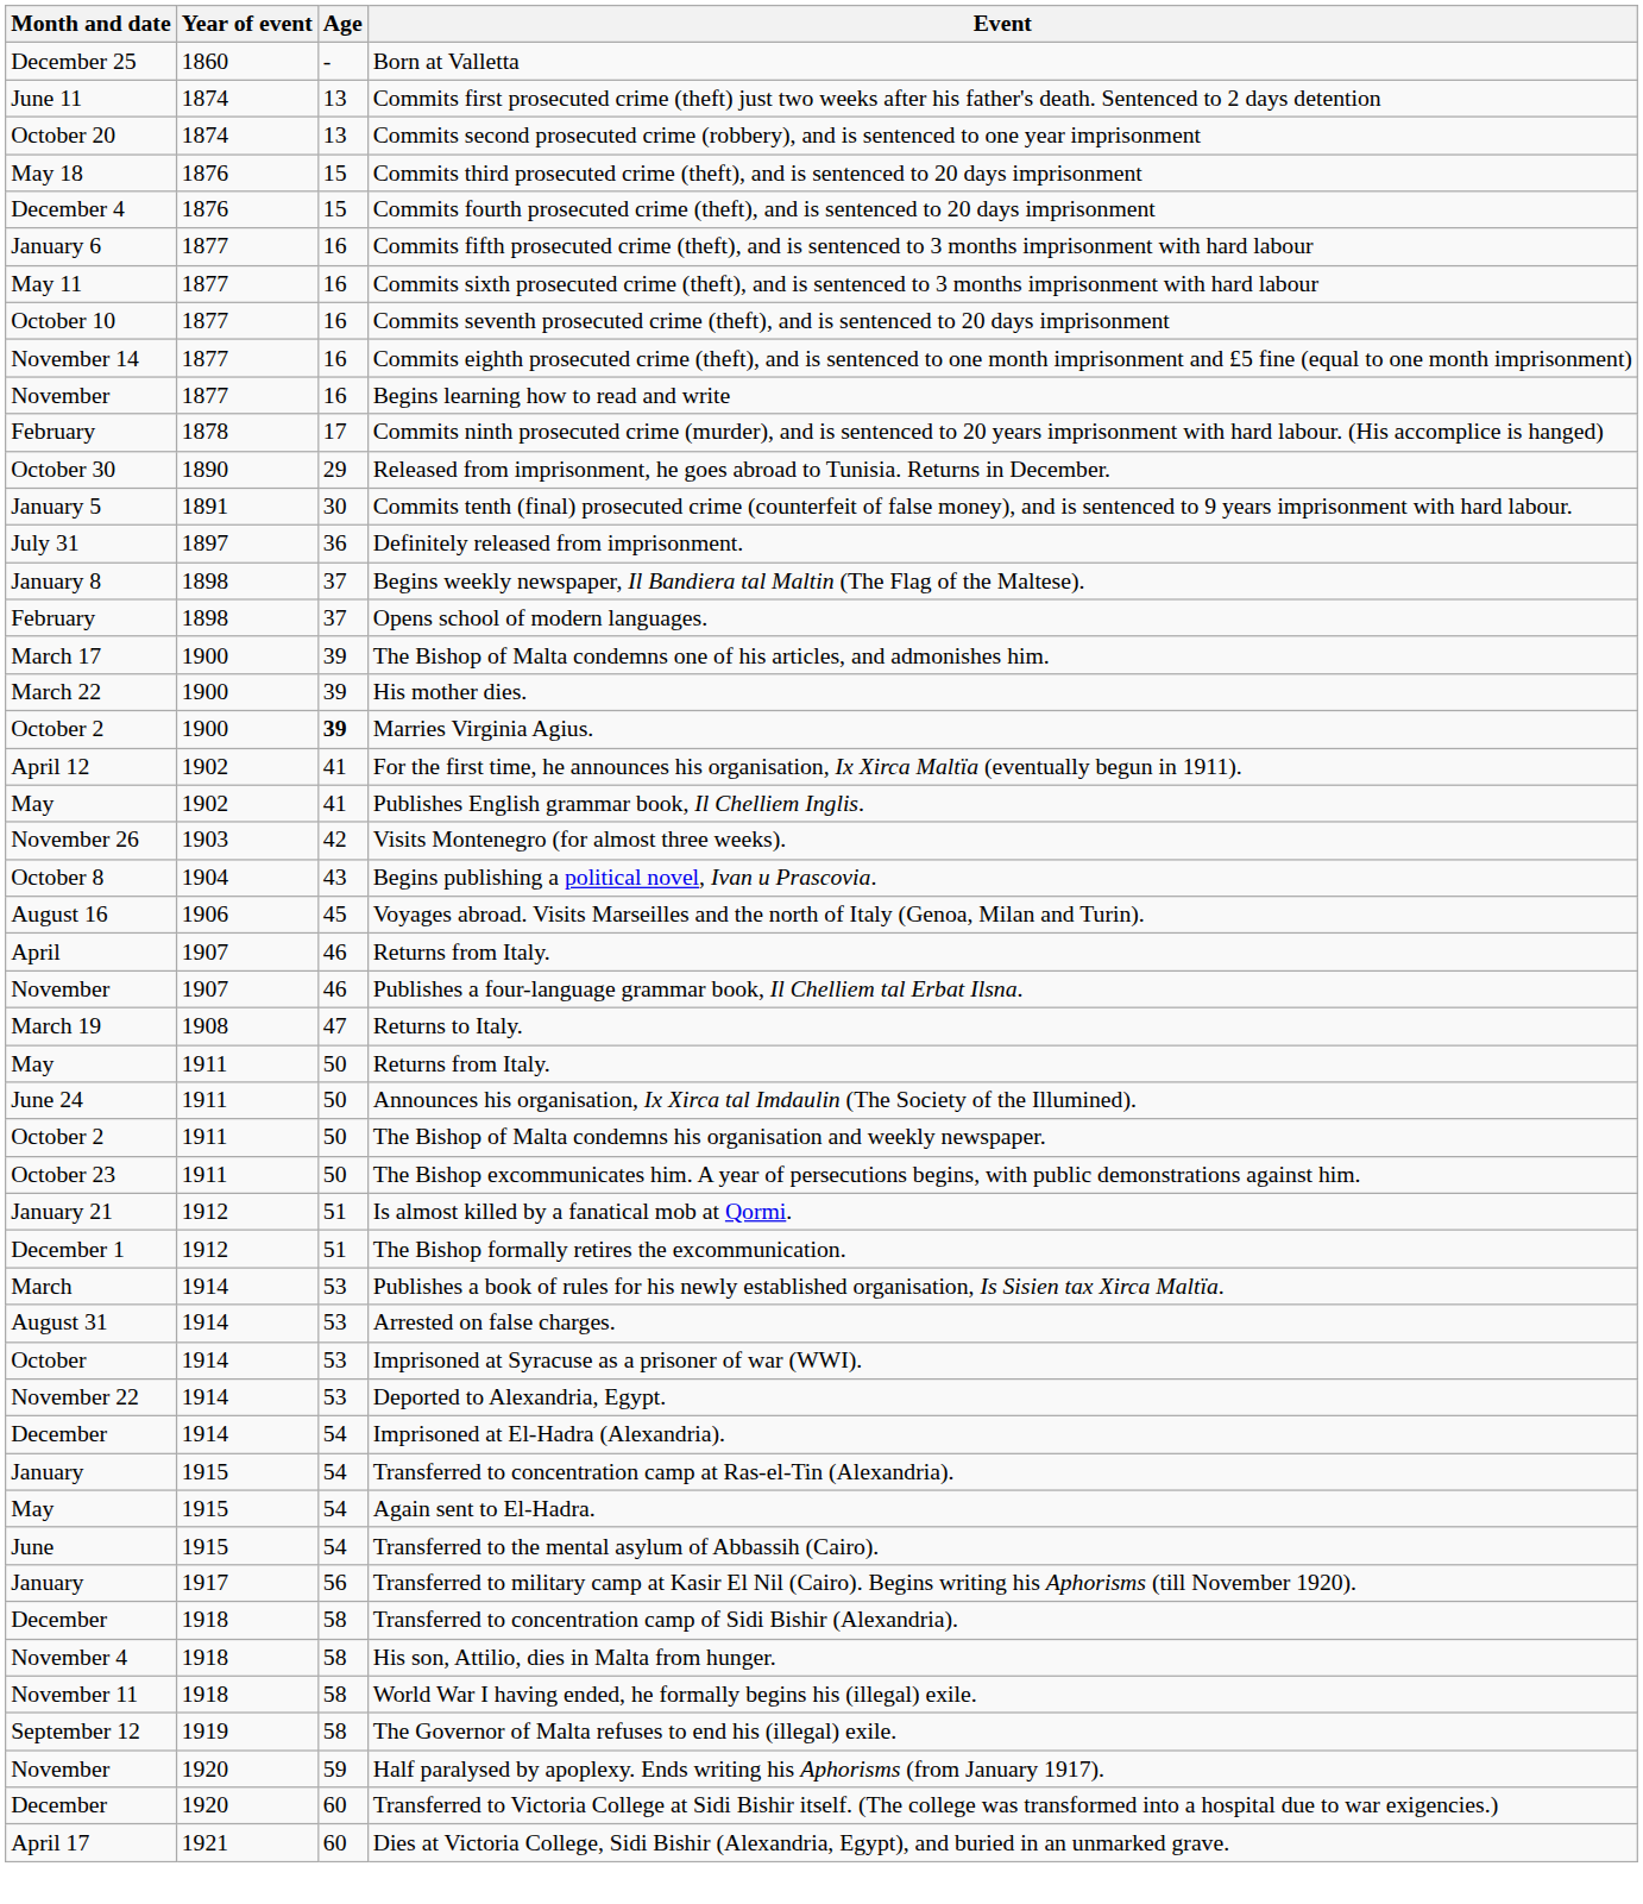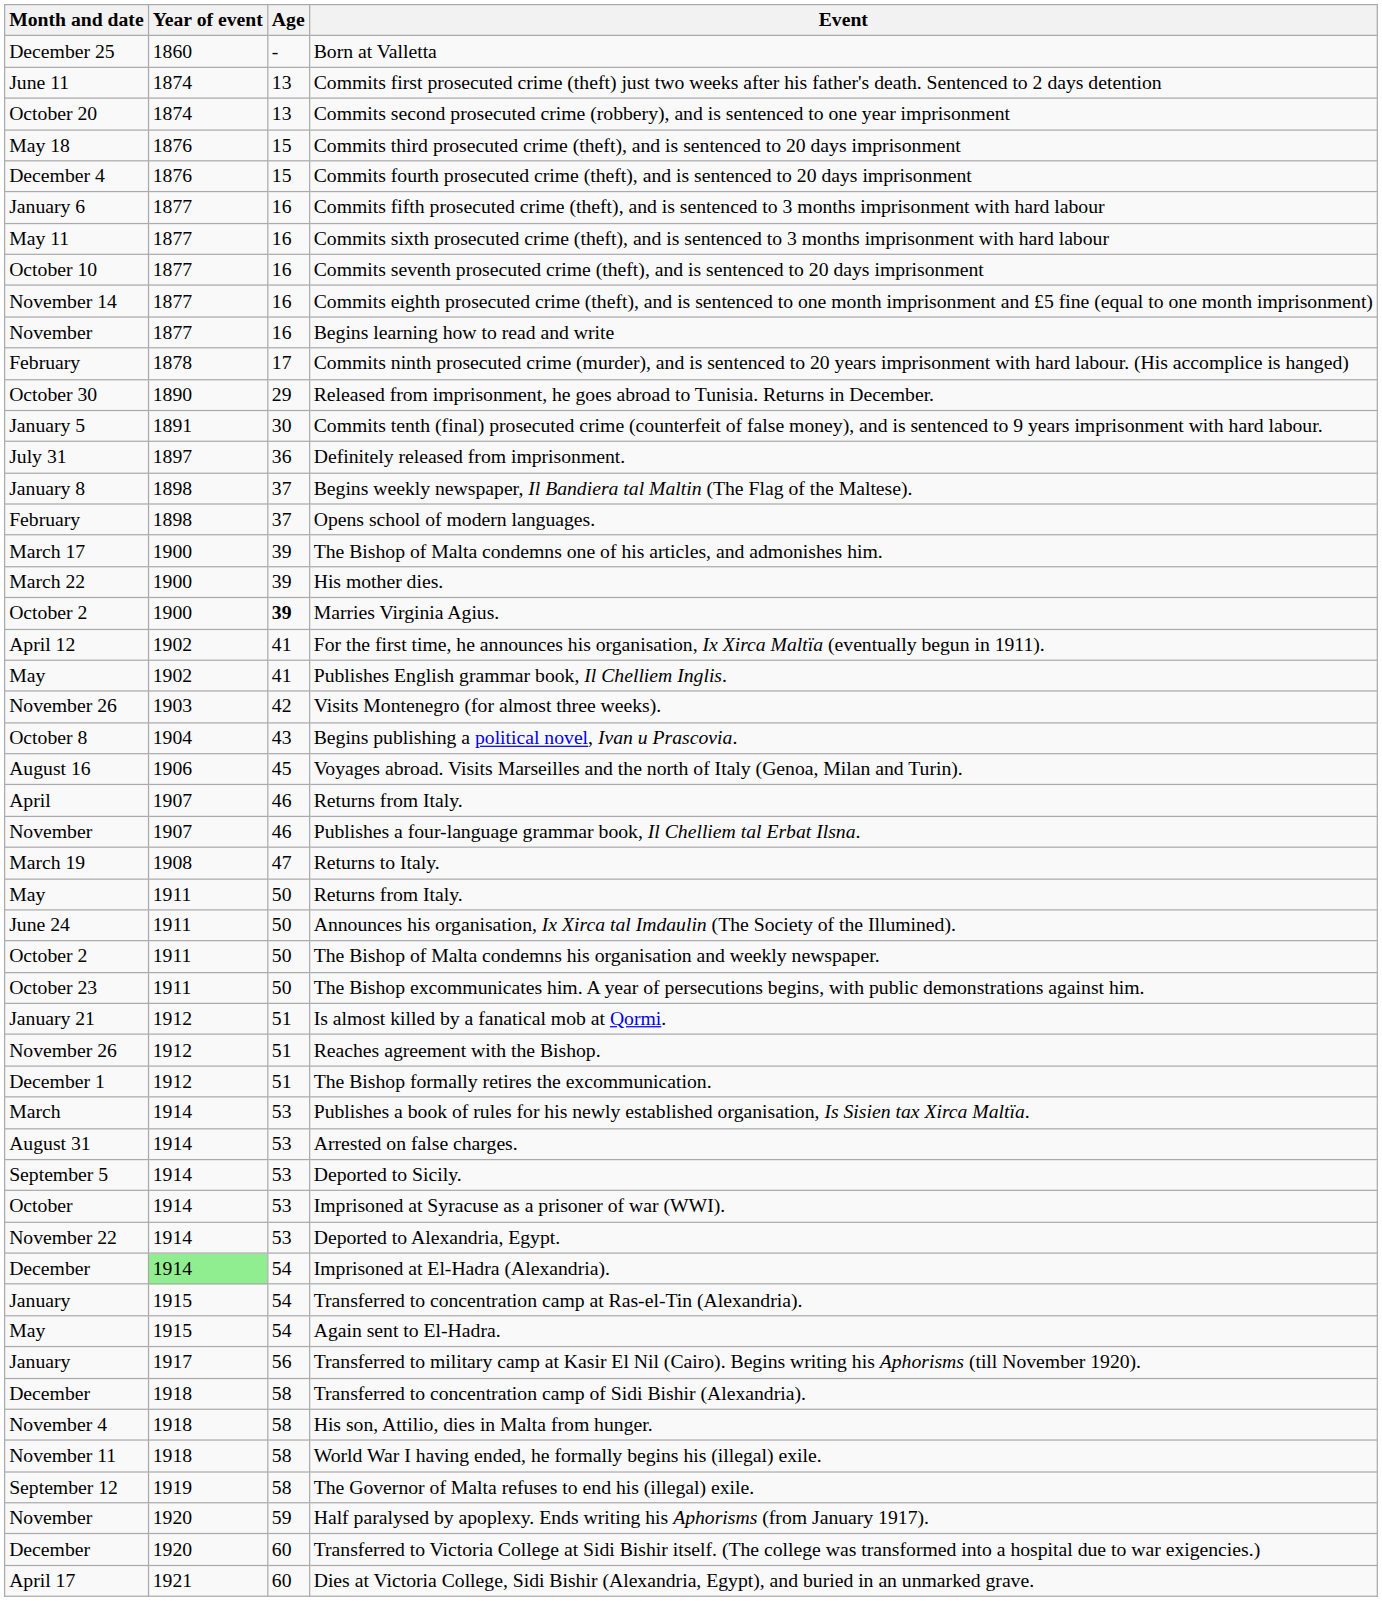+ row: November 26 | 1912 | 51 | Reaches agreement with the Bishop.
+ row: September 5 | 1914 | 53 | Deported to Sicily.
Imprisoned at El-Hadra (Alexandria). | Year of event: no background -> lightgreen background
- row: June | 1915 | 54 | Transferred to the mental asylum of Abbassih (Cairo).
